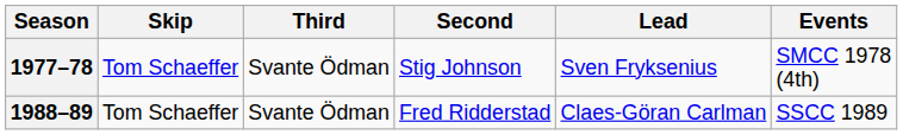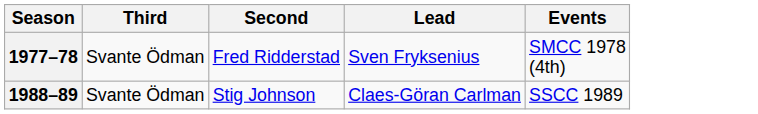- column: Skip | Tom Schaeffer | Tom Schaeffer
1977–78 | Second: Stig Johnson -> Fred Ridderstad
1988–89 | Second: Fred Ridderstad -> Stig Johnson
